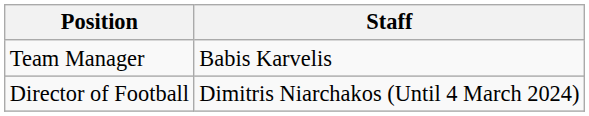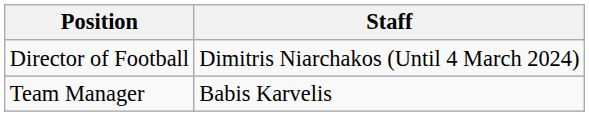rows swapped: Director of Football <-> Team Manager
